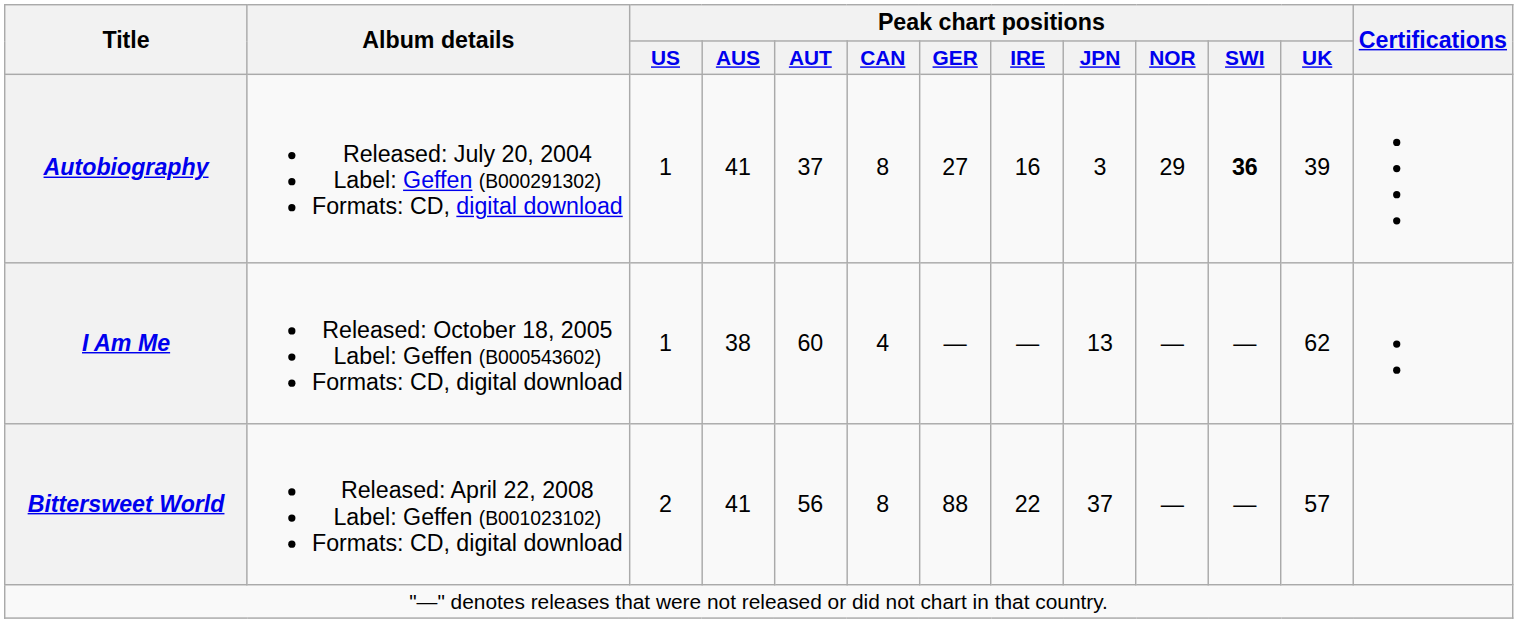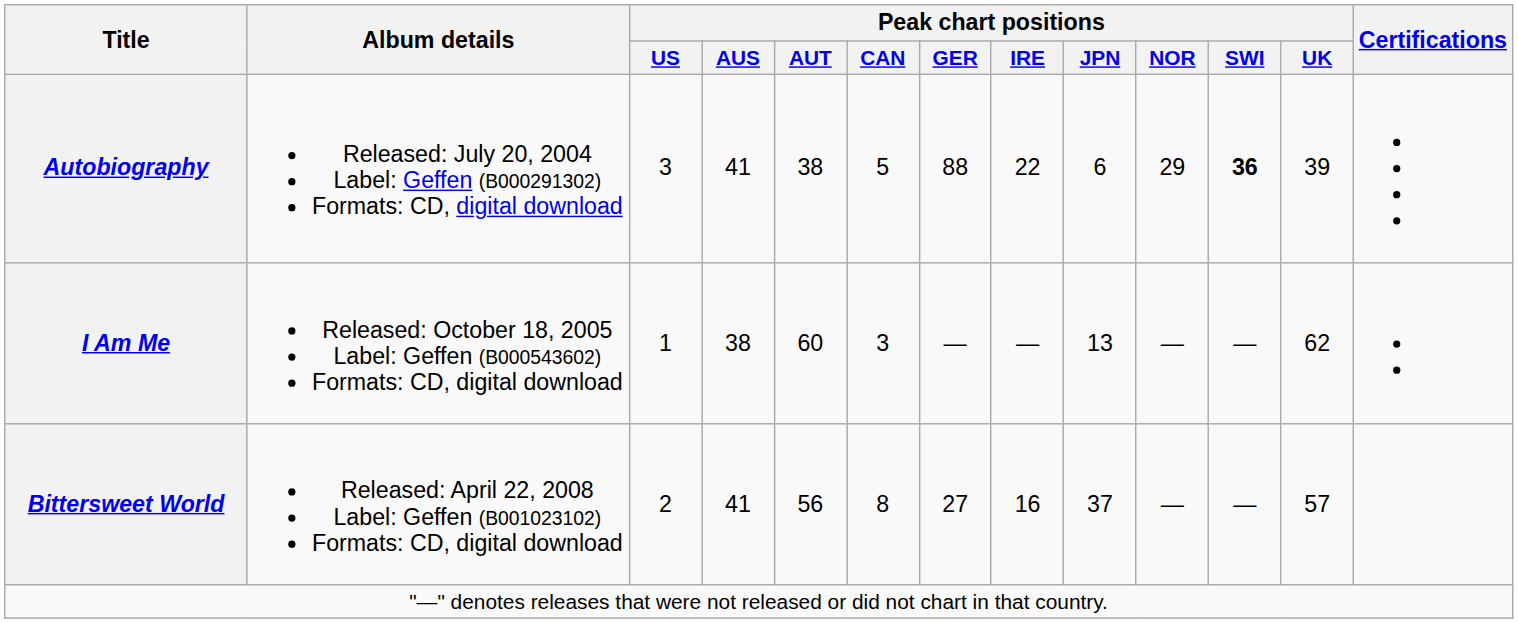Autobiography | Peak chart positions / US: 1 -> 3
Autobiography | Peak chart positions / AUT: 37 -> 38
Autobiography | Peak chart positions / CAN: 8 -> 5
Autobiography | Peak chart positions / GER: 27 -> 88
Autobiography | Peak chart positions / IRE: 16 -> 22
Autobiography | Peak chart positions / JPN: 3 -> 6
I Am Me | Peak chart positions / CAN: 4 -> 3
Bittersweet World | Peak chart positions / GER: 88 -> 27
Bittersweet World | Peak chart positions / IRE: 22 -> 16
